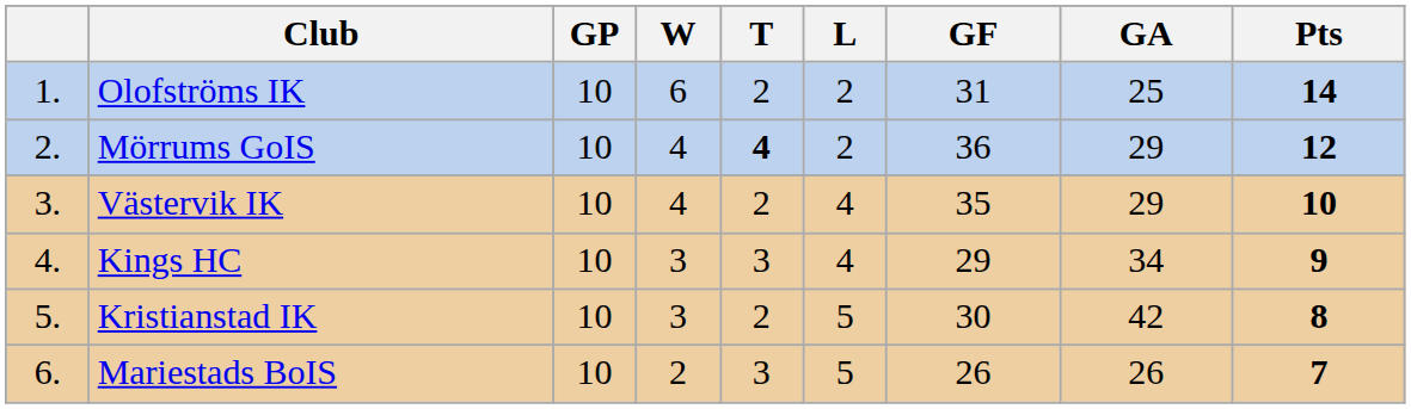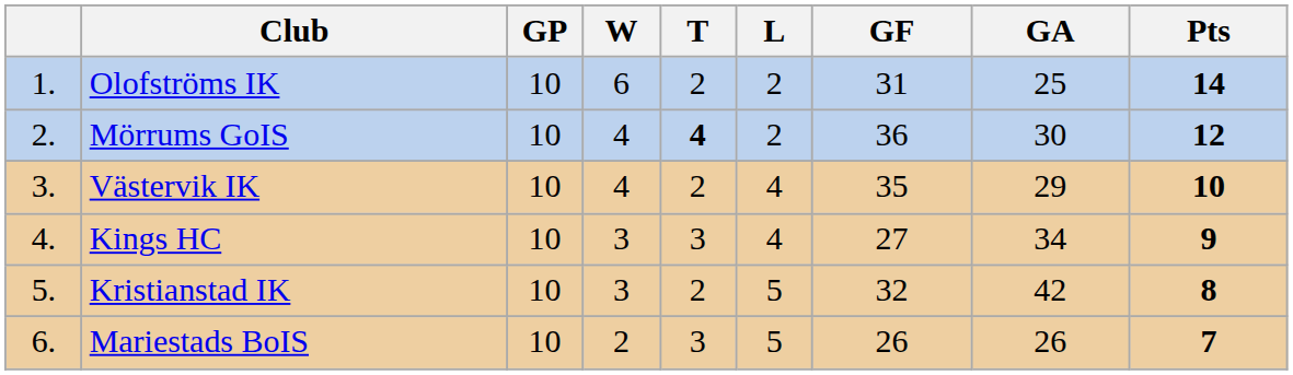Mörrums GoIS | GA: 29 -> 30
Kings HC | GF: 29 -> 27
Kristianstad IK | GF: 30 -> 32
